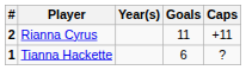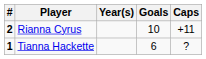Rianna Cyrus | Goals: 11 -> 10
